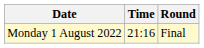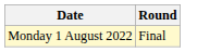- column: Time | 21:16
